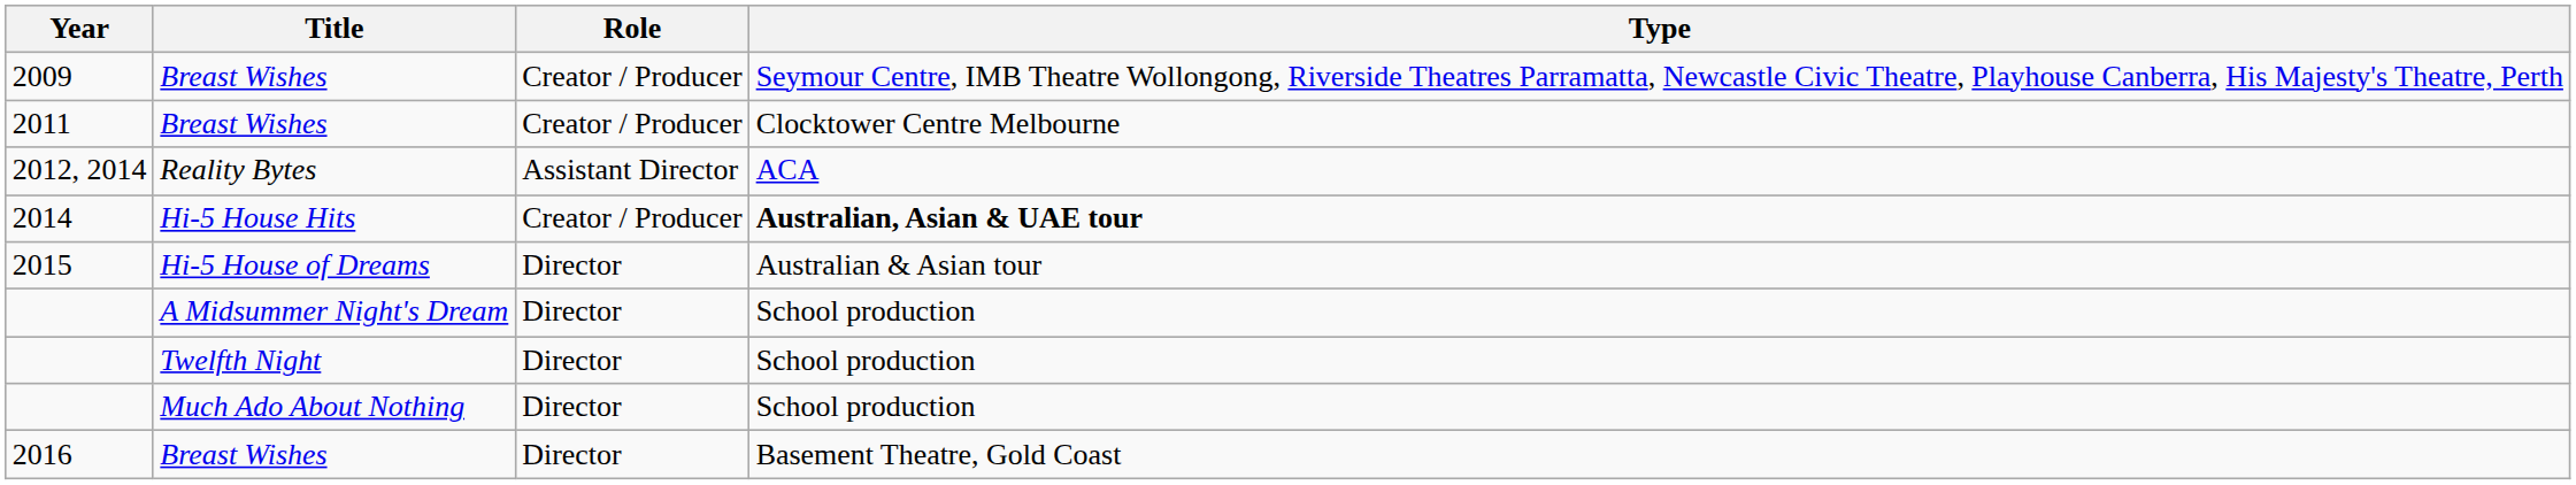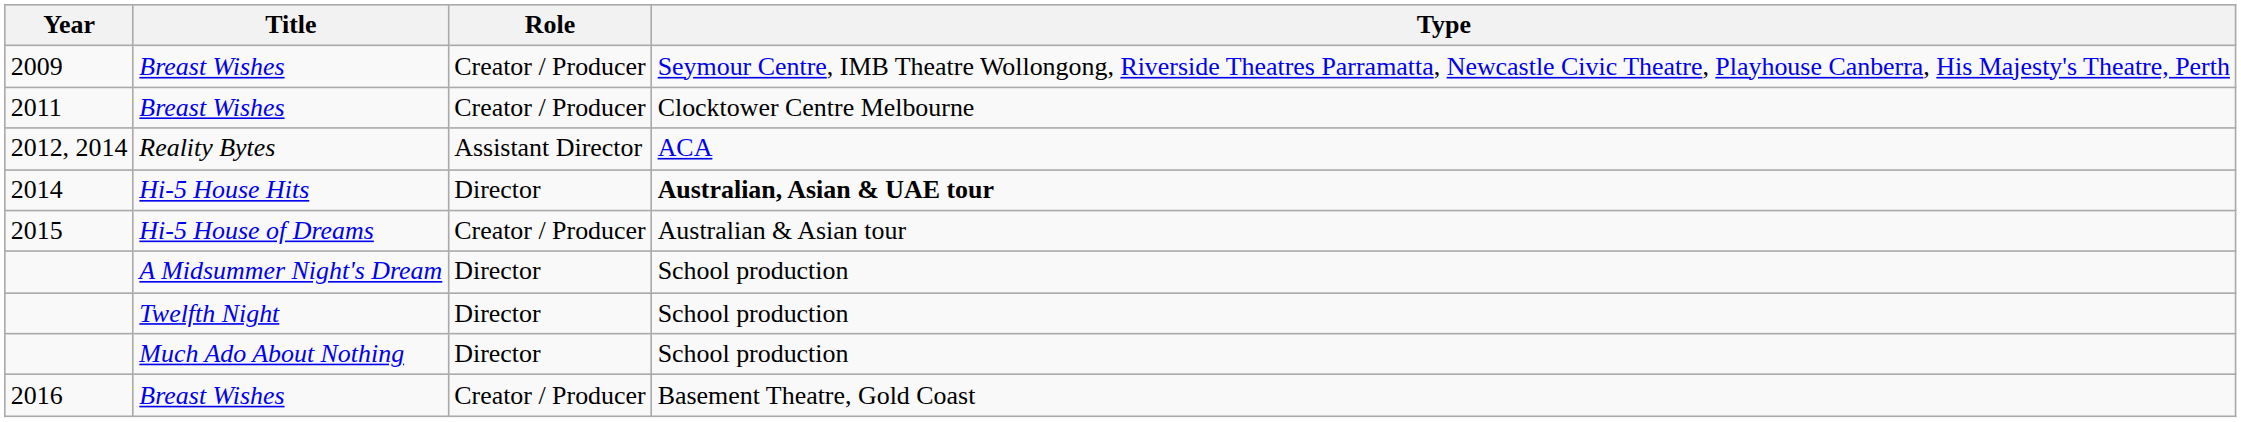2014 | Role: Creator / Producer -> Director
2015 | Role: Director -> Creator / Producer
2016 | Role: Director -> Creator / Producer
